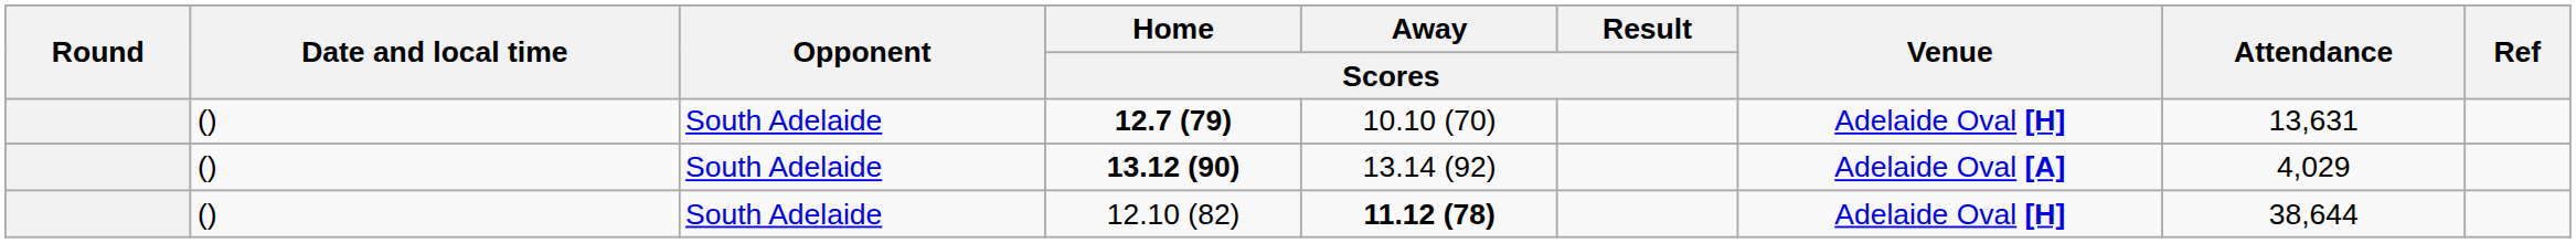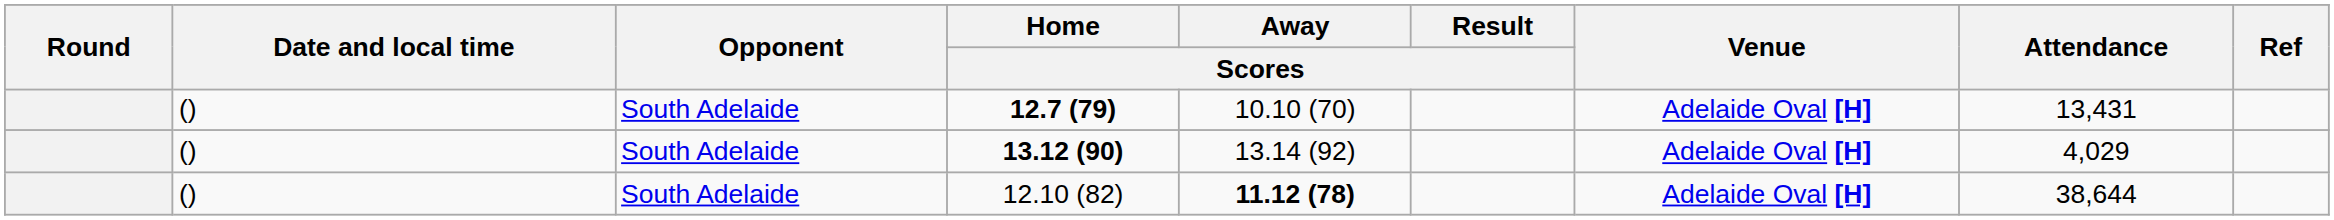12.7 (79) | Attendance: 13,631 -> 13,431
13.12 (90) | Venue: Adelaide Oval [A] -> Adelaide Oval [H]
